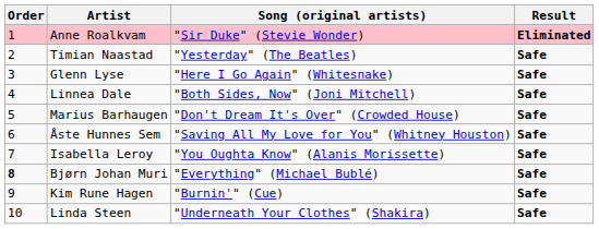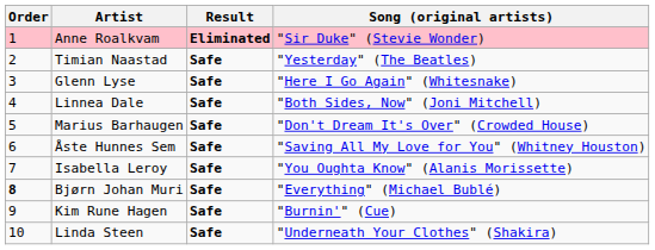columns swapped: Song (original artists) <-> Result
